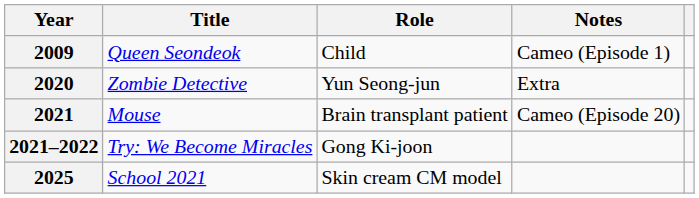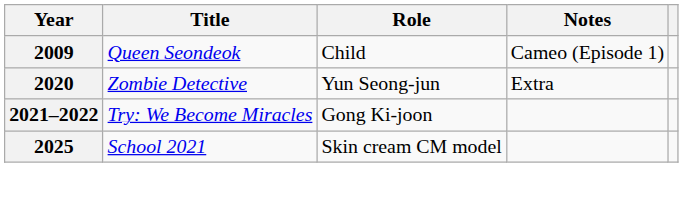- row: 2021 | Mouse | Brain transplant patient | Cameo (Episode 20)
